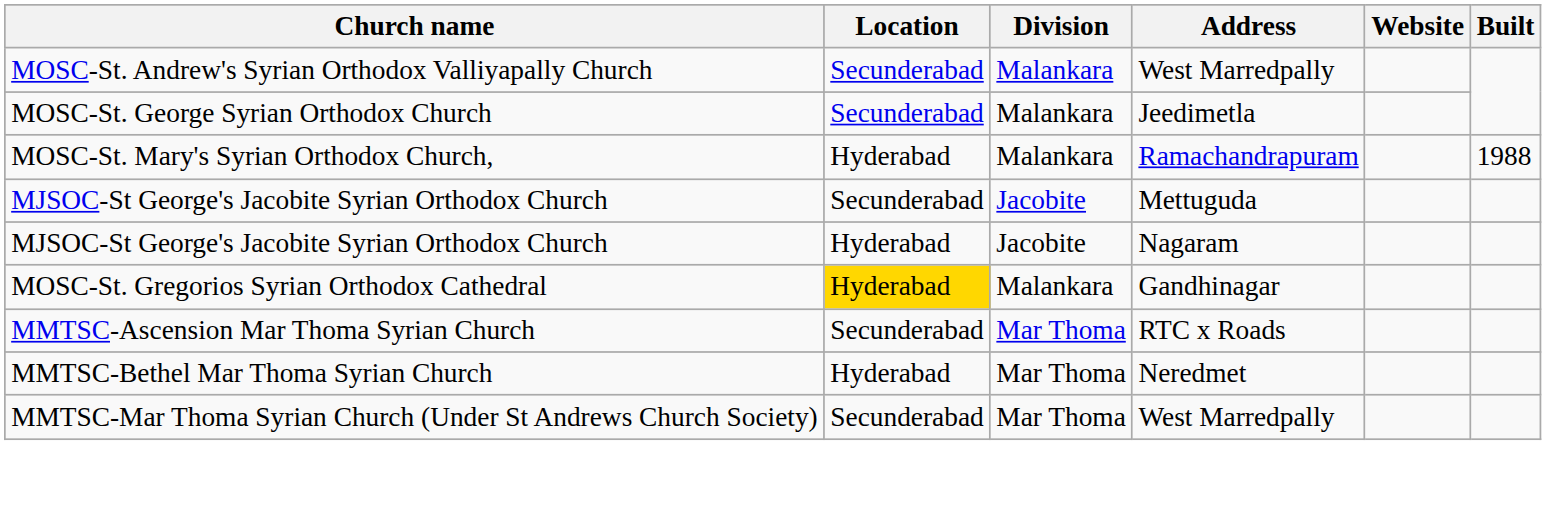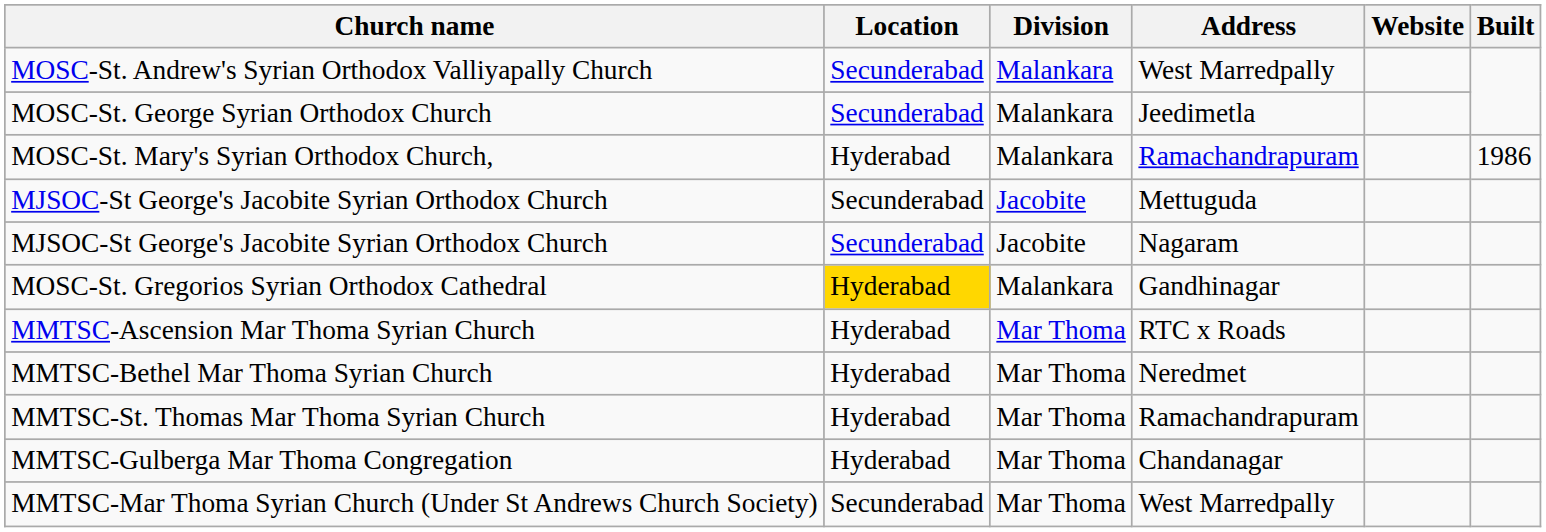MOSC-St. Mary's Syrian Orthodox Church, | Built: 1988 -> 1986
MJSOC-St George's Jacobite Syrian Orthodox Church / Nagaram | Location: Hyderabad -> Secunderabad
MMTSC-Ascension Mar Thoma Syrian Church | Location: Secunderabad -> Hyderabad
+ row: MMTSC-St. Thomas Mar Thoma Syrian Church | Hyderabad | Mar Thoma | Ramachandrapuram
+ row: MMTSC-Gulberga Mar Thoma Congregation | Hyderabad | Mar Thoma | Chandanagar
